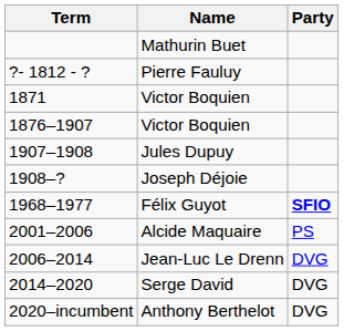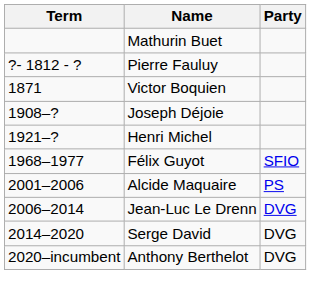- row: 1876–1907 | Victor Boquien
- row: 1907–1908 | Jules Dupuy
+ row: 1921–? | Henri Michel
Félix Guyot | Party: bold -> normal
